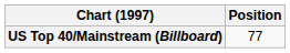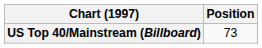US Top 40/Mainstream (Billboard) | Position: 77 -> 73
